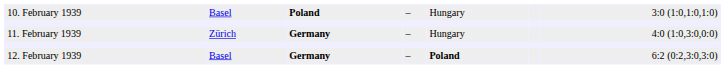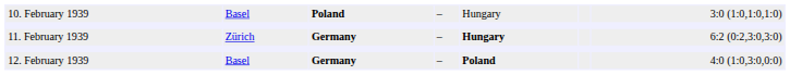11. February 1939 | column 5: normal -> bold
11. February 1939 | column 7: 4:0 (1:0,3:0,0:0) -> 6:2 (0:2,3:0,3:0)
12. February 1939 | column 7: 6:2 (0:2,3:0,3:0) -> 4:0 (1:0,3:0,0:0)
